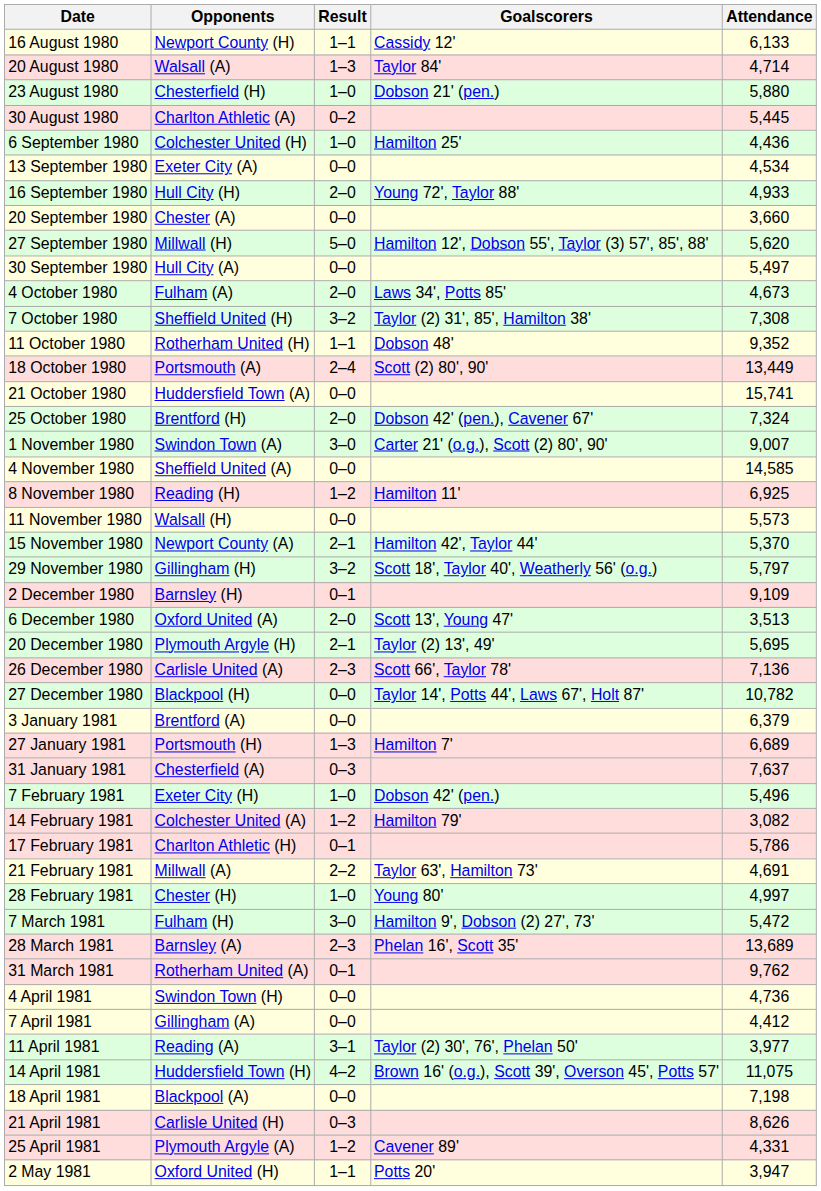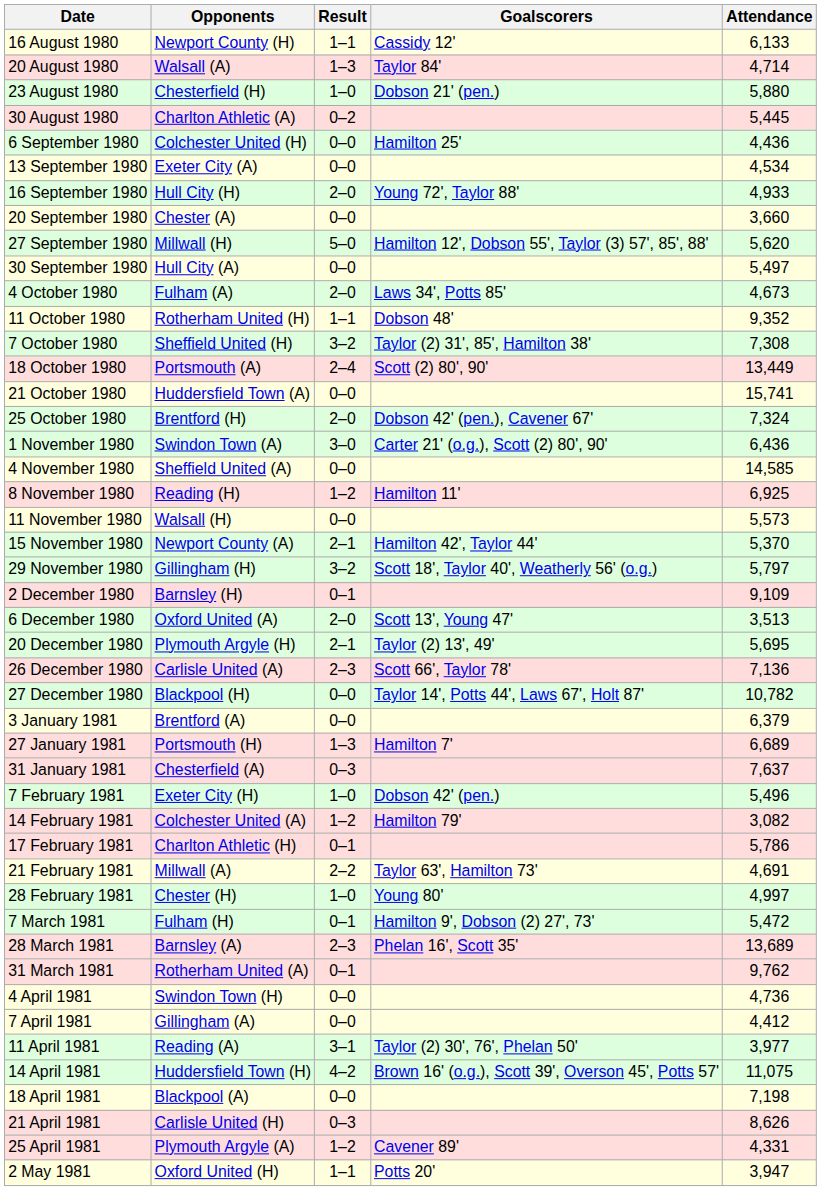6 September 1980 | Result: 1–0 -> 0–0
rows swapped: 7 October 1980 <-> 11 October 1980
1 November 1980 | Attendance: 9,007 -> 6,436
7 March 1981 | Result: 3–0 -> 0–1
